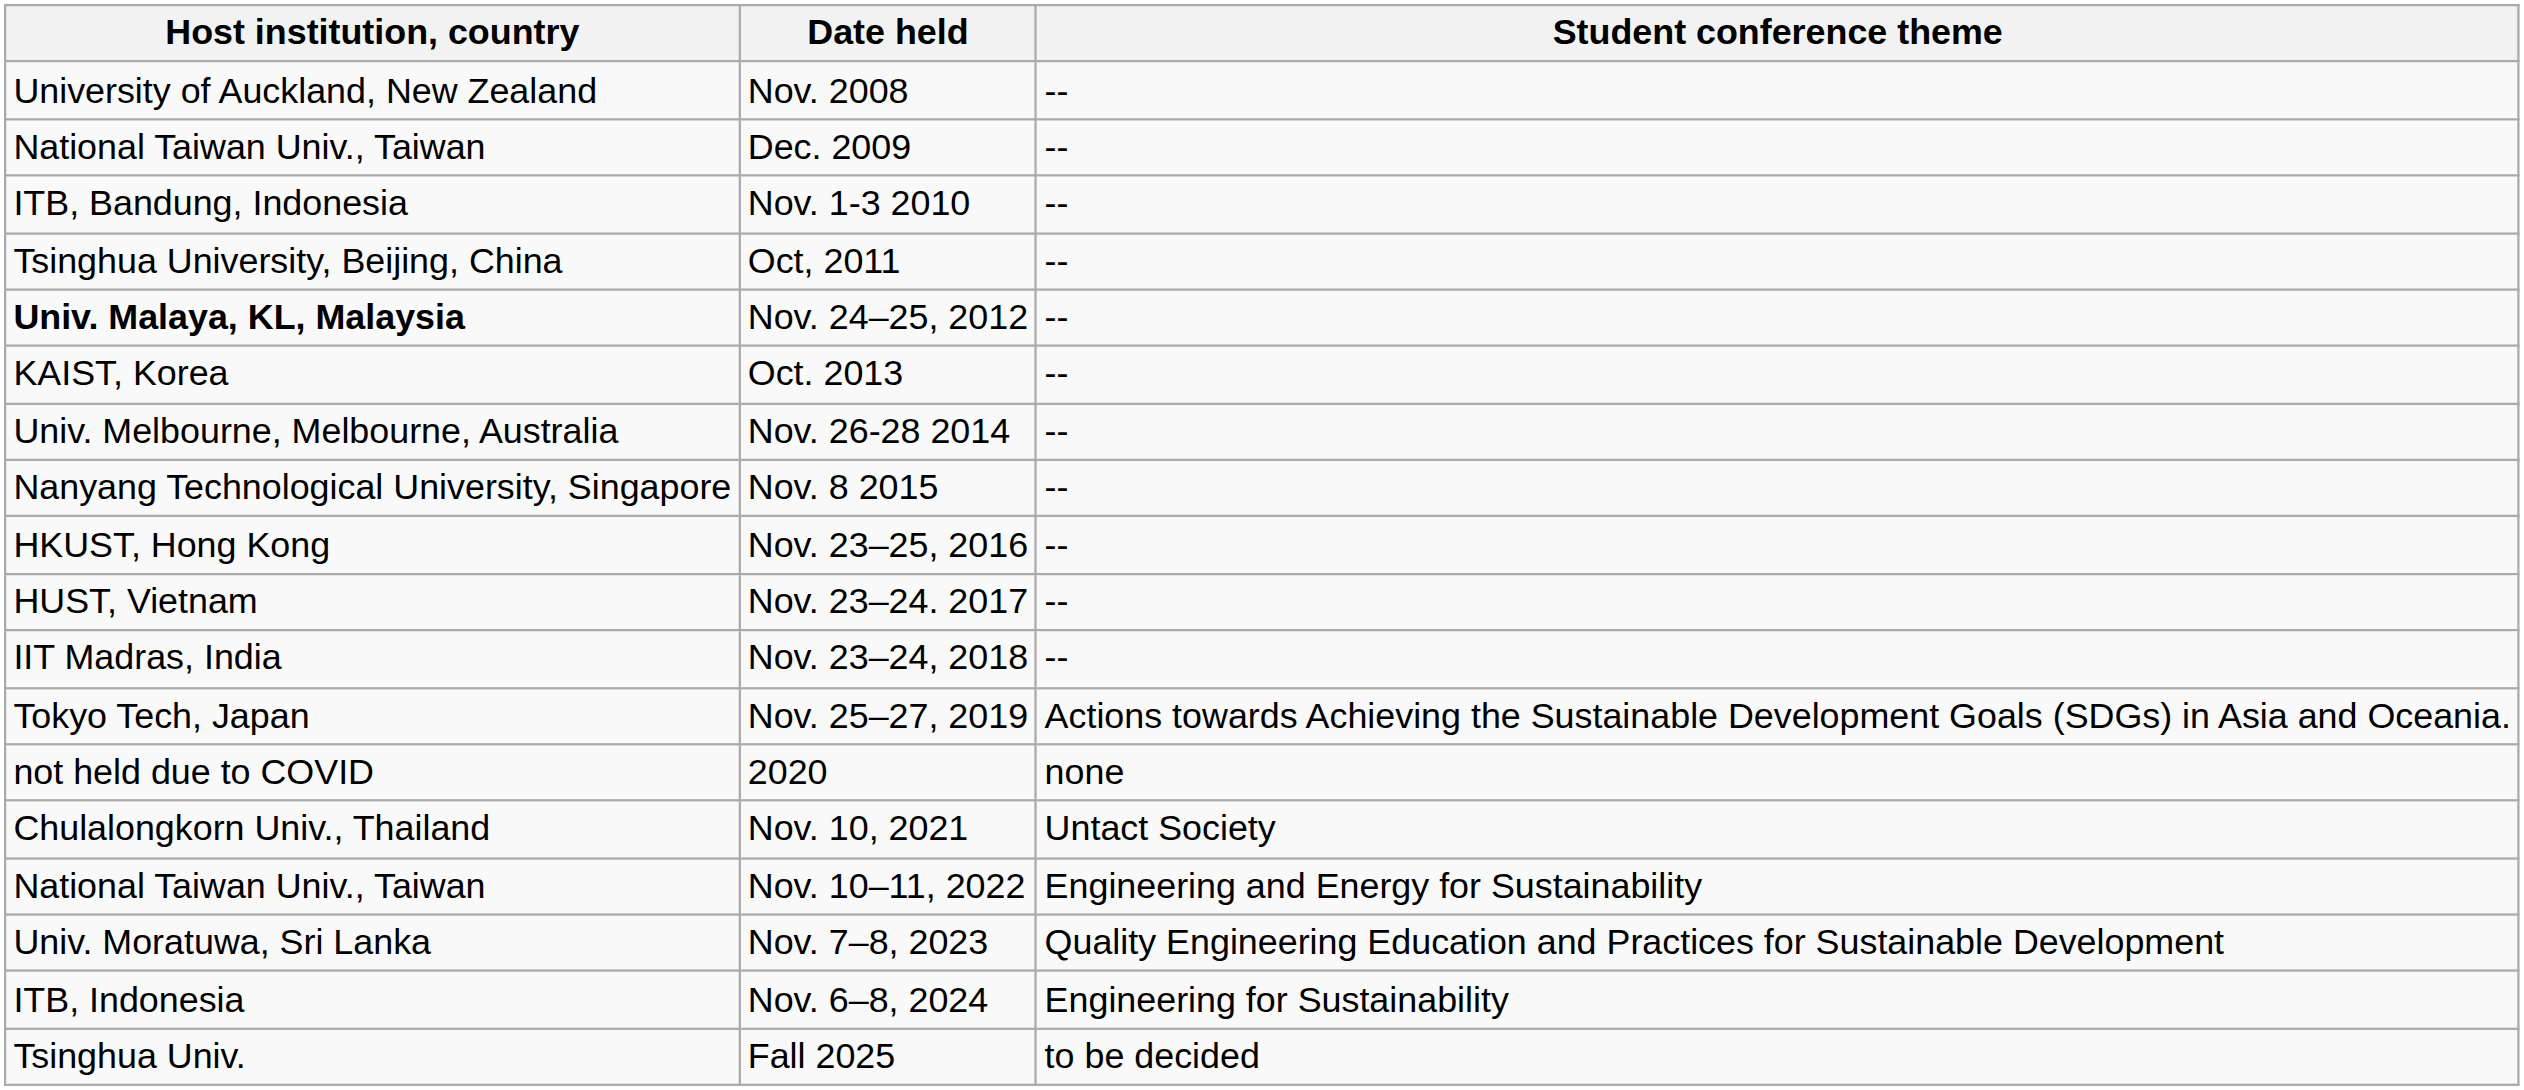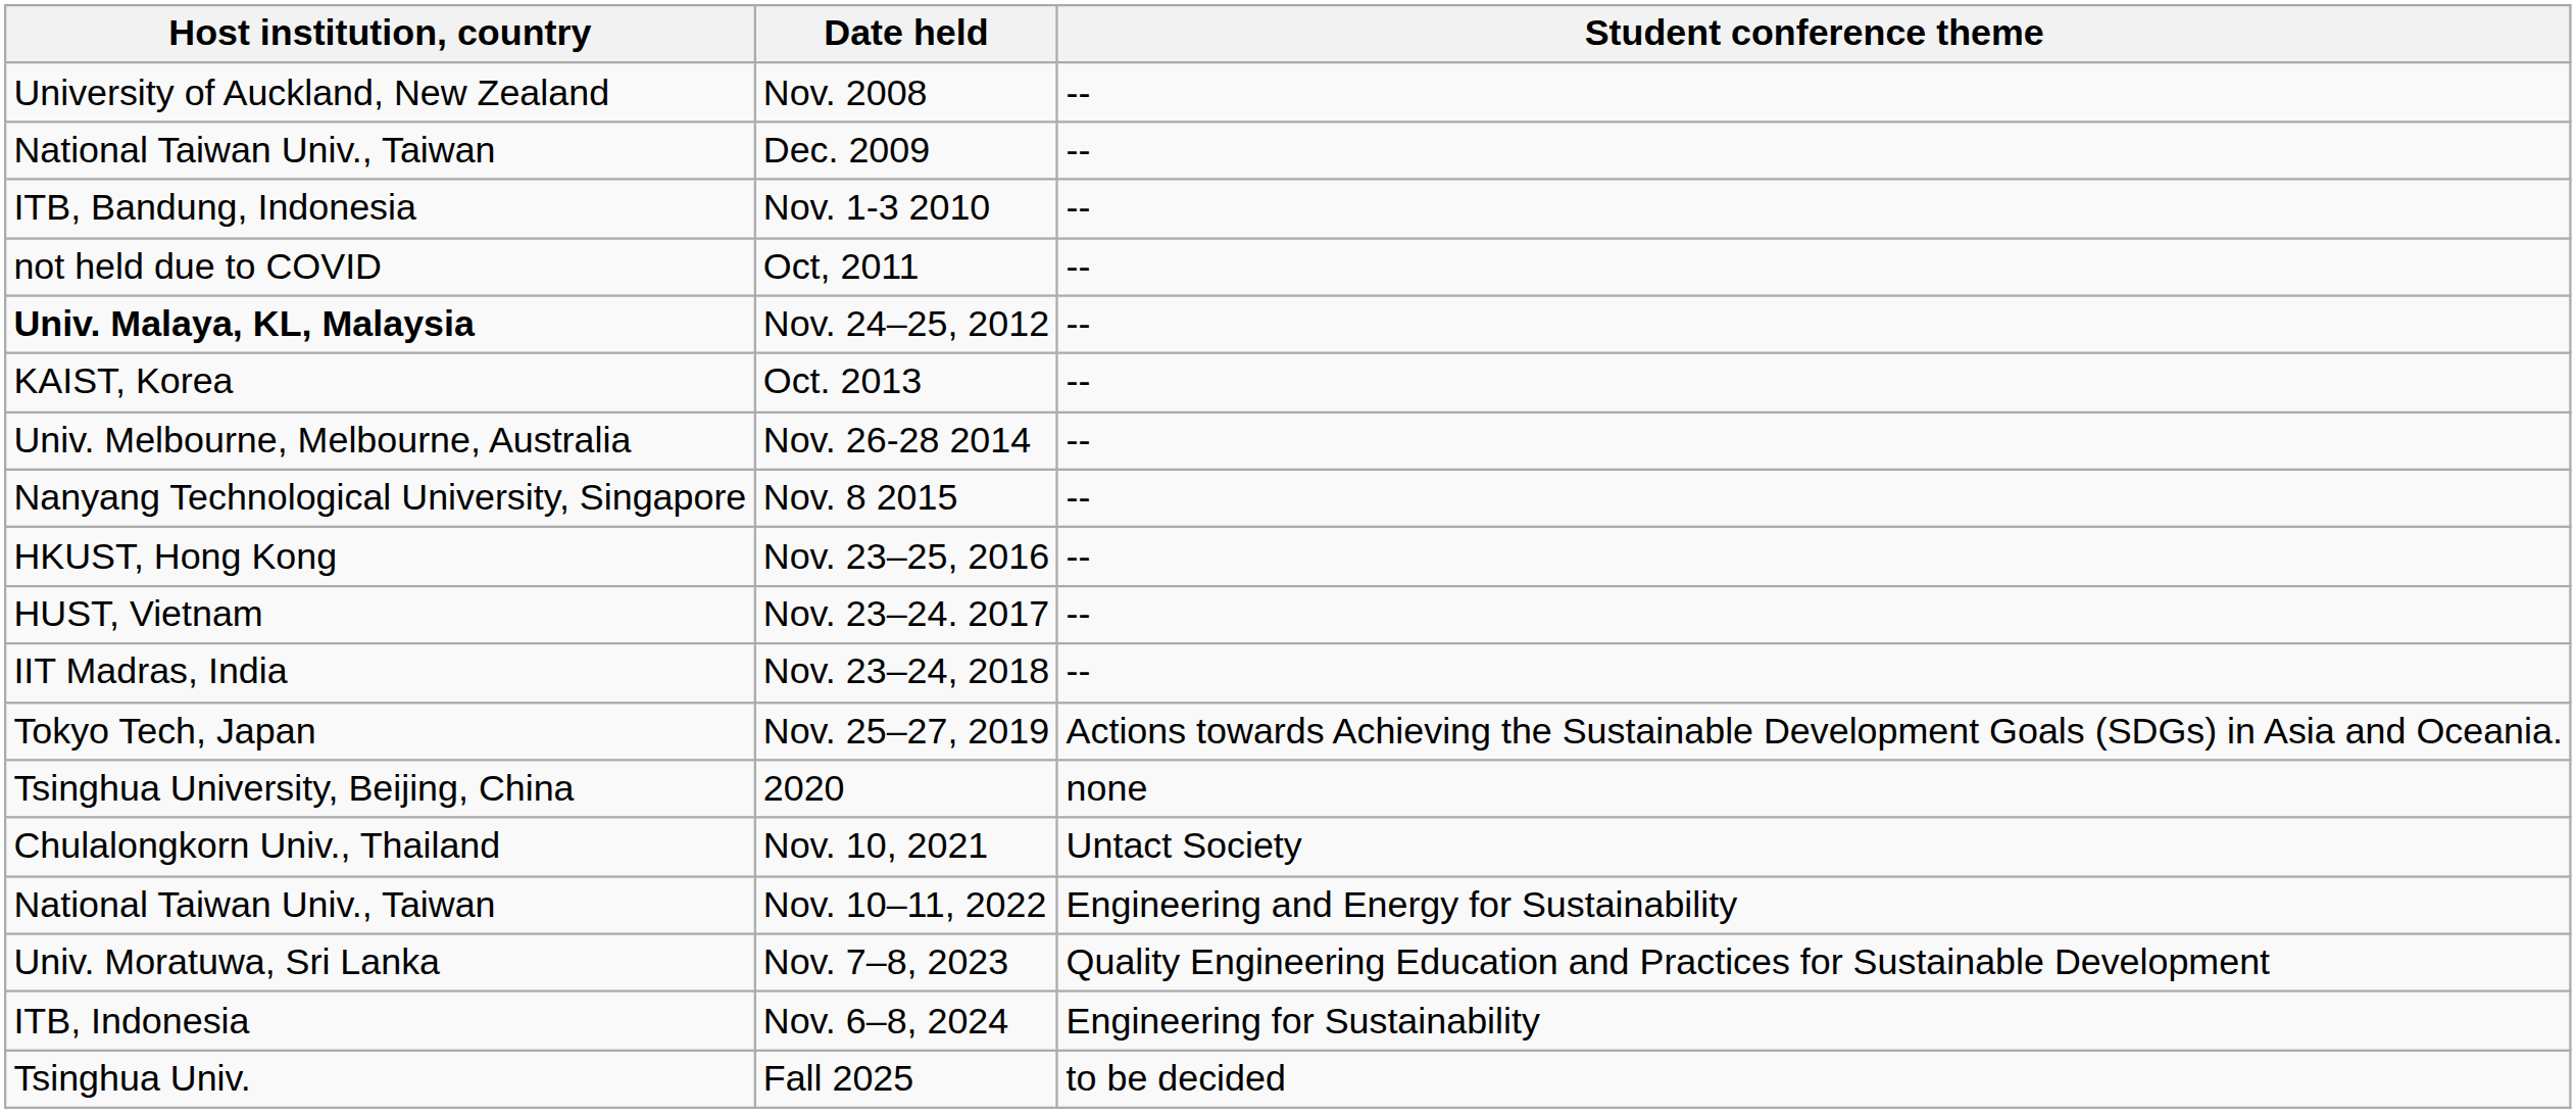Oct, 2011 | Host institution, country: Tsinghua University, Beijing, China -> not held due to COVID
2020 | Host institution, country: not held due to COVID -> Tsinghua University, Beijing, China
